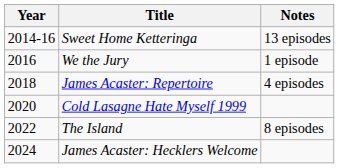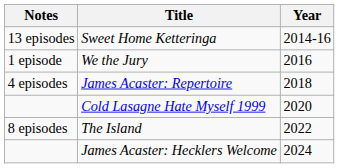columns swapped: Year <-> Notes
